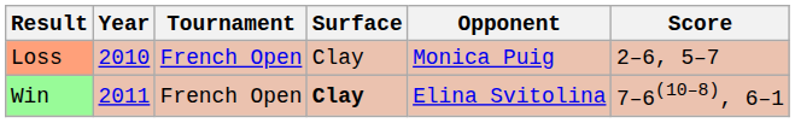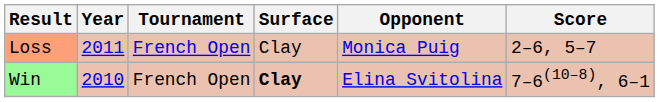Loss | Year: 2010 -> 2011
Win | Year: 2011 -> 2010
